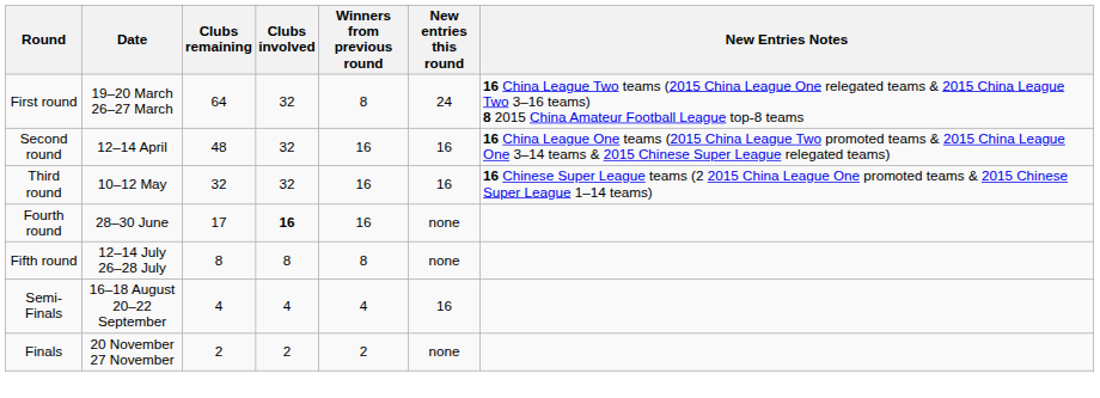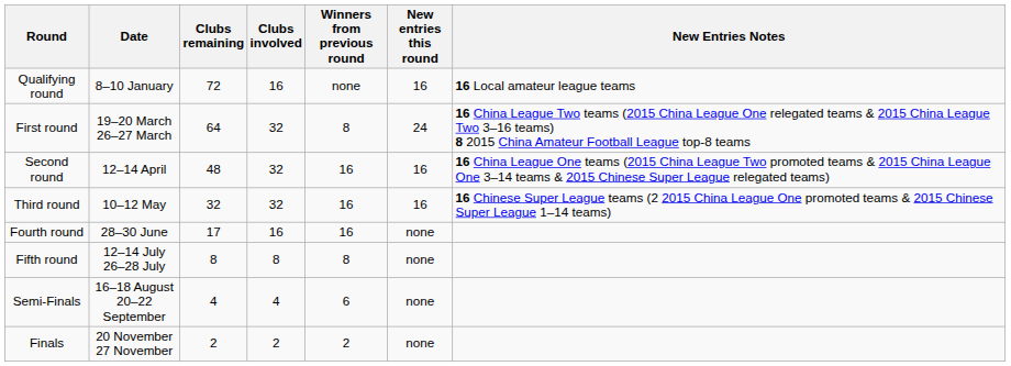+ row: Qualifying round | 8–10 January | 72 | 16 | none | 16 | 16 Local amateur league teams
Fourth round | Clubs involved: bold -> normal
Semi-Finals | Winners from previous round: 4 -> 6
Semi-Finals | New entries this round: 16 -> none
